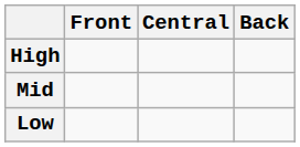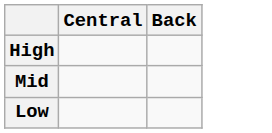- column: Front
